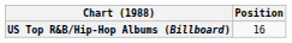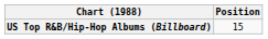US Top R&B/Hip-Hop Albums (Billboard) | Position: 16 -> 15
